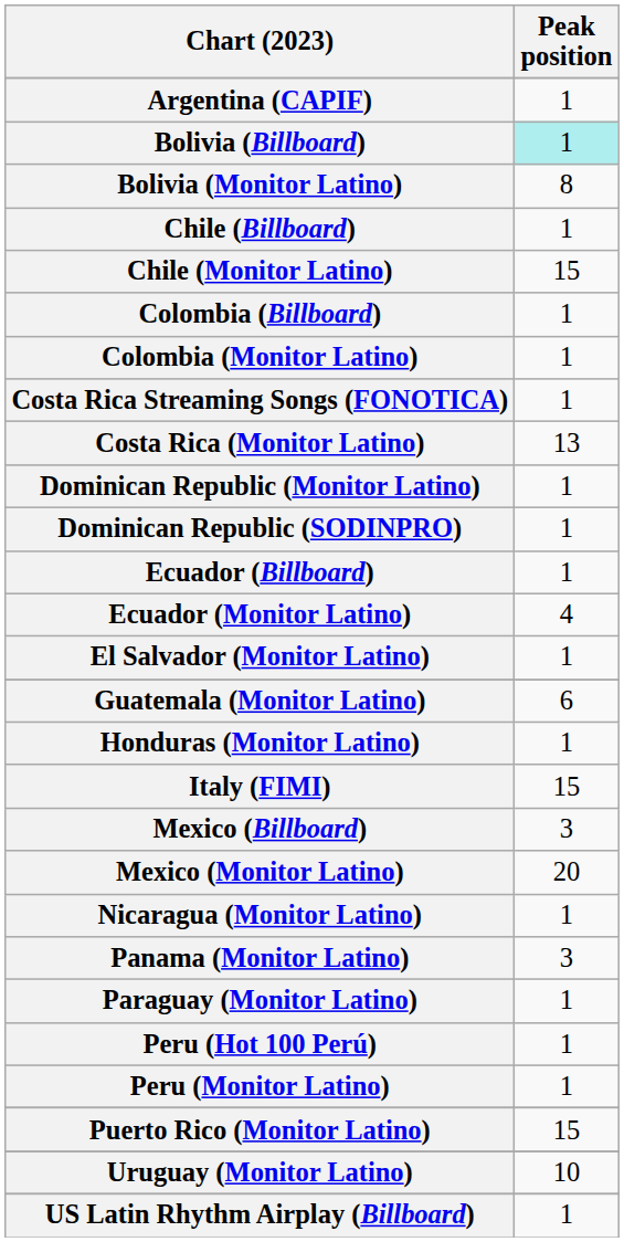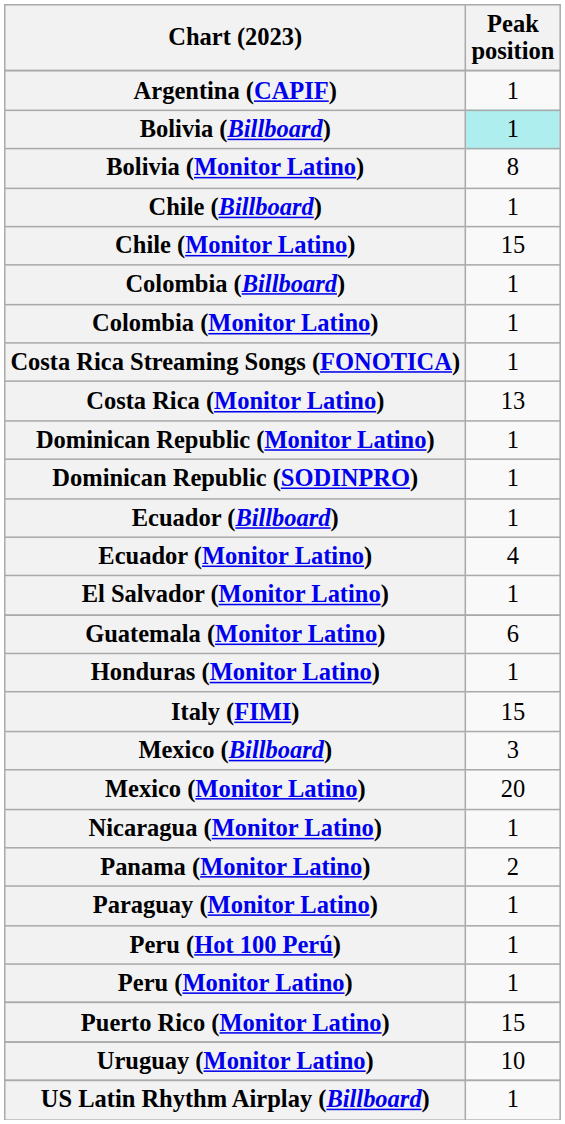Panama (Monitor Latino) | Peak position: 3 -> 2
